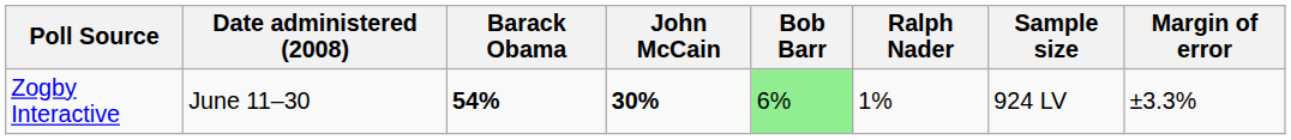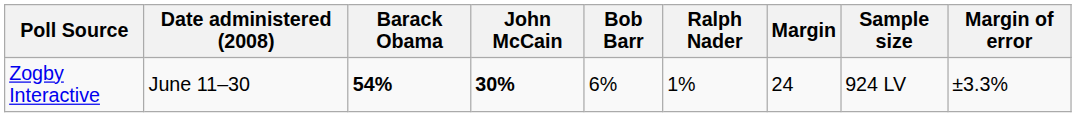+ column: Margin | 24
Zogby Interactive | Bob Barr: lightgreen background -> no background
